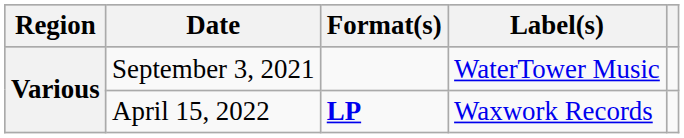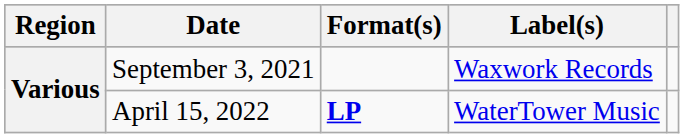September 3, 2021 | Label(s): WaterTower Music -> Waxwork Records
April 15, 2022 | Label(s): Waxwork Records -> WaterTower Music
